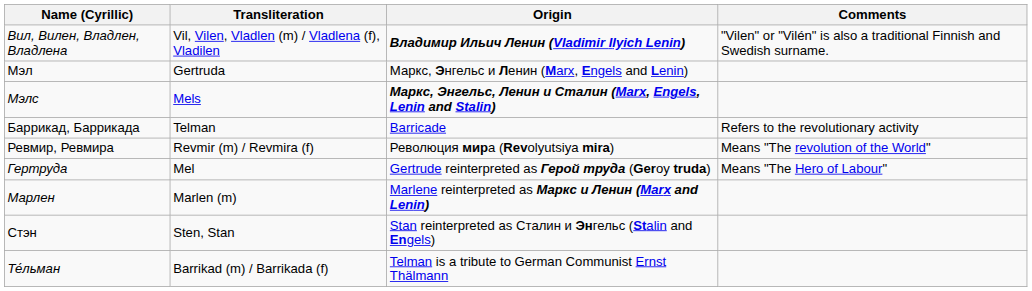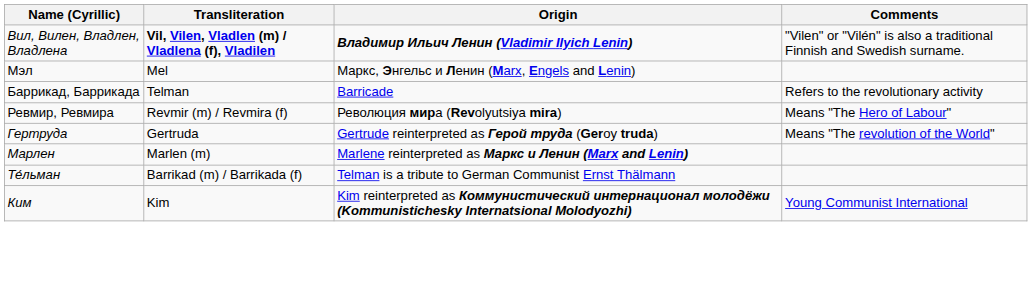Вил, Вилен, Владлен, Владлена | Transliteration: normal -> bold
Мэл | Transliteration: Gertruda -> Mel
- row: Мэлс | Mels | Маркс, Энгельс, Ленин и Сталин (Marx, Engels, Lenin and Stalin)
Ревмир, Ревмира | Comments: Means "The revolution of the World" -> Means "The Hero of Labour"
Гертруда | Transliteration: Mel -> Gertruda
Гертруда | Comments: Means "The Hero of Labour" -> Means "The revolution of the World"
- row: Стэн | Sten, Stan | Stan reinterpreted as Сталин и Энгельс (Stalin and Engels)
+ row: Ким | Kim | Kim reinterpreted as Коммунистический интернационал молодёжи (Kommunistichesky Internatsional Molodyozhi) | Young Communist International
